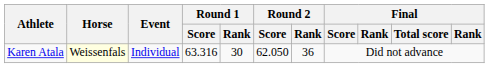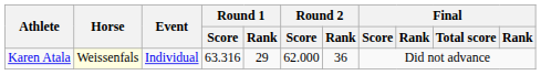Karen Atala | Round 1 / Rank: 30 -> 29
Karen Atala | Round 2 / Score: 62.050 -> 62.000
